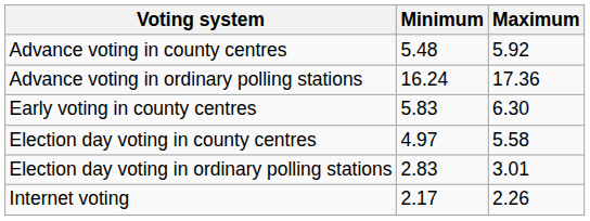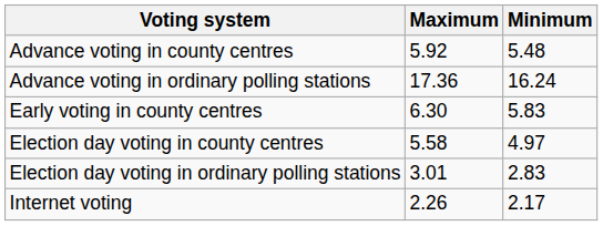columns swapped: Minimum <-> Maximum
